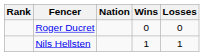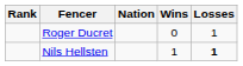Roger Ducret | Losses: 0 -> 1
Nils Hellsten | Losses: normal -> bold
